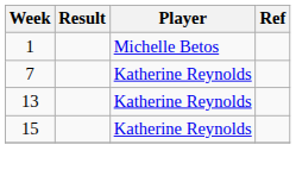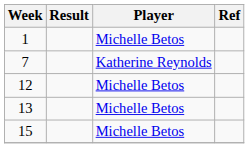+ row: 12 | Michelle Betos
13 | Player: Katherine Reynolds -> Michelle Betos
15 | Player: Katherine Reynolds -> Michelle Betos
